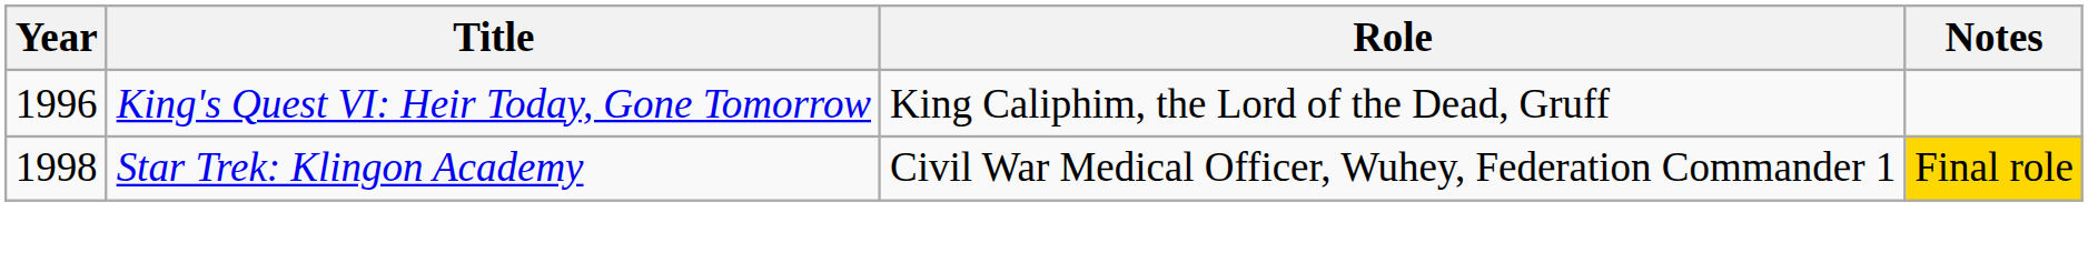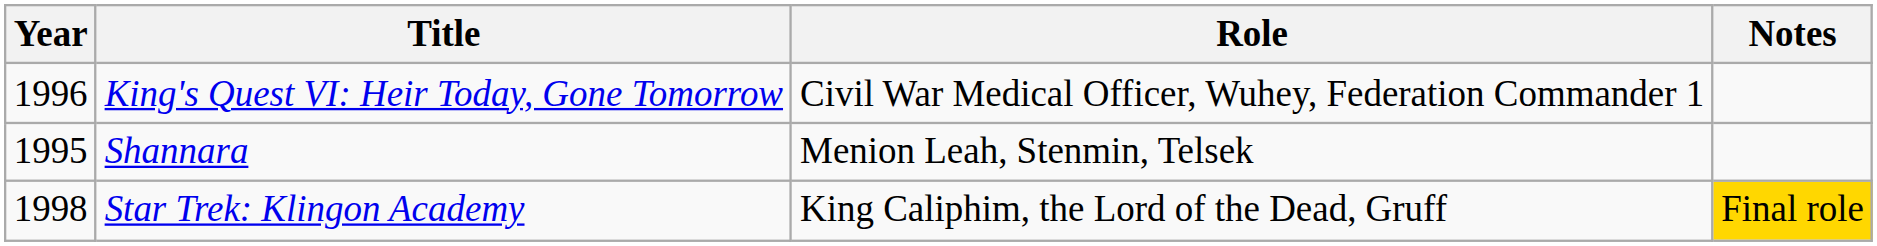King's Quest VI: Heir Today, Gone Tomorrow | Role: King Caliphim, the Lord of the Dead, Gruff -> Civil War Medical Officer, Wuhey, Federation Commander 1
+ row: 1995 | Shannara | Menion Leah, Stenmin, Telsek
Star Trek: Klingon Academy | Role: Civil War Medical Officer, Wuhey, Federation Commander 1 -> King Caliphim, the Lord of the Dead, Gruff
